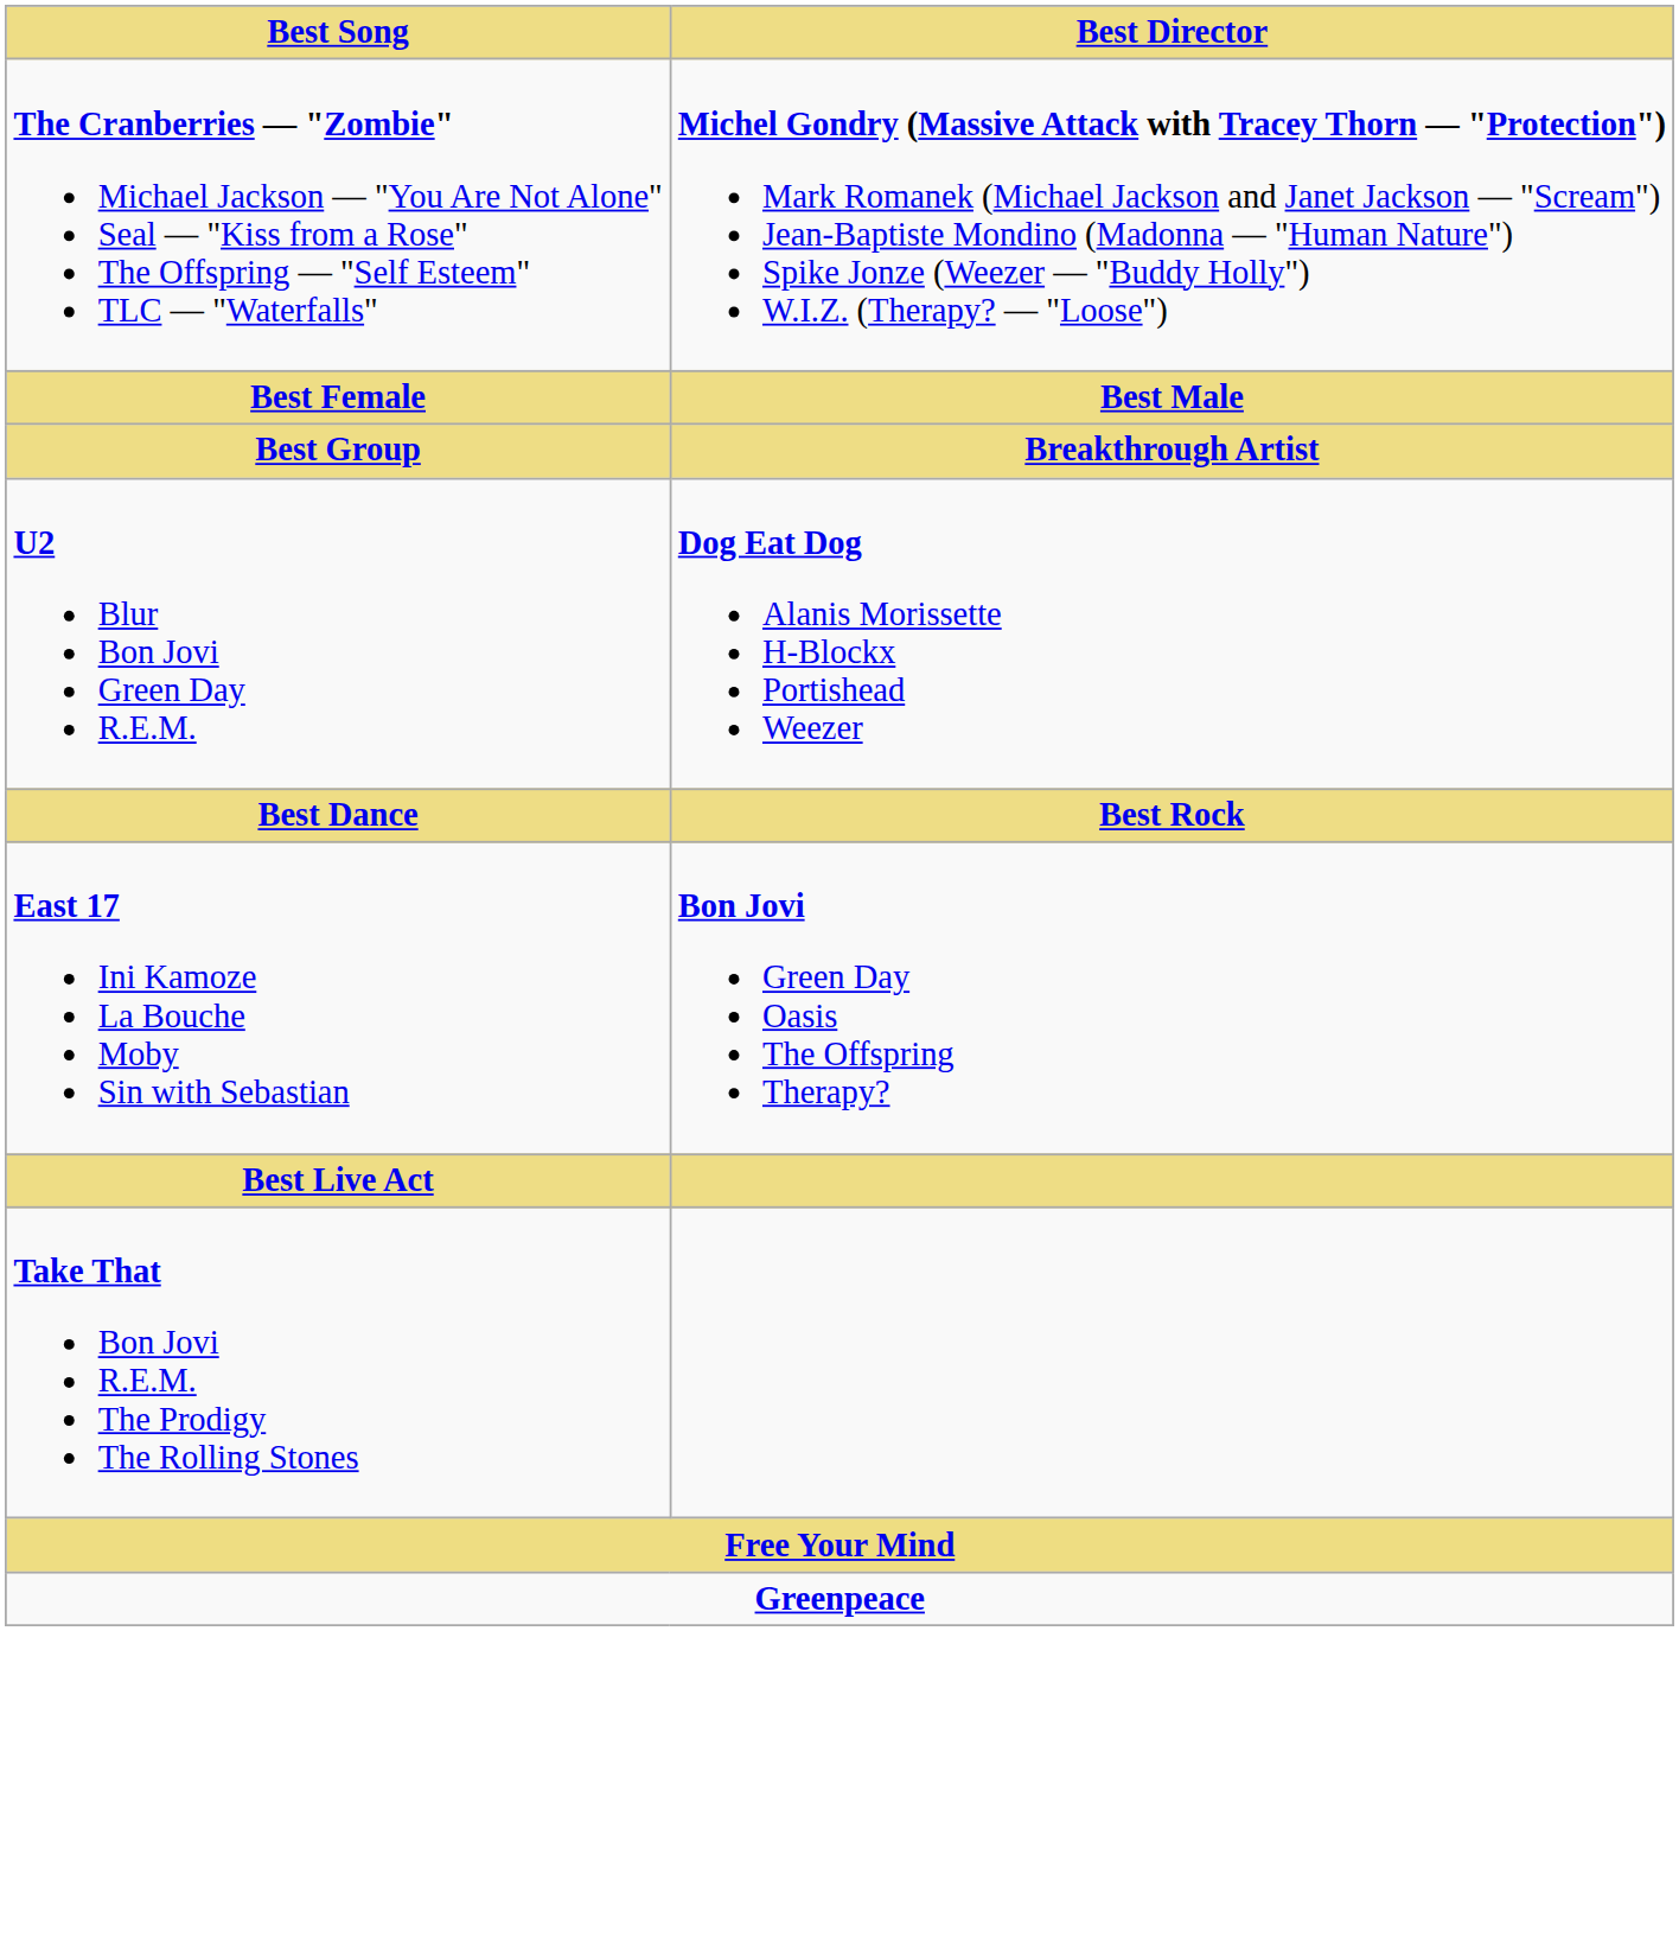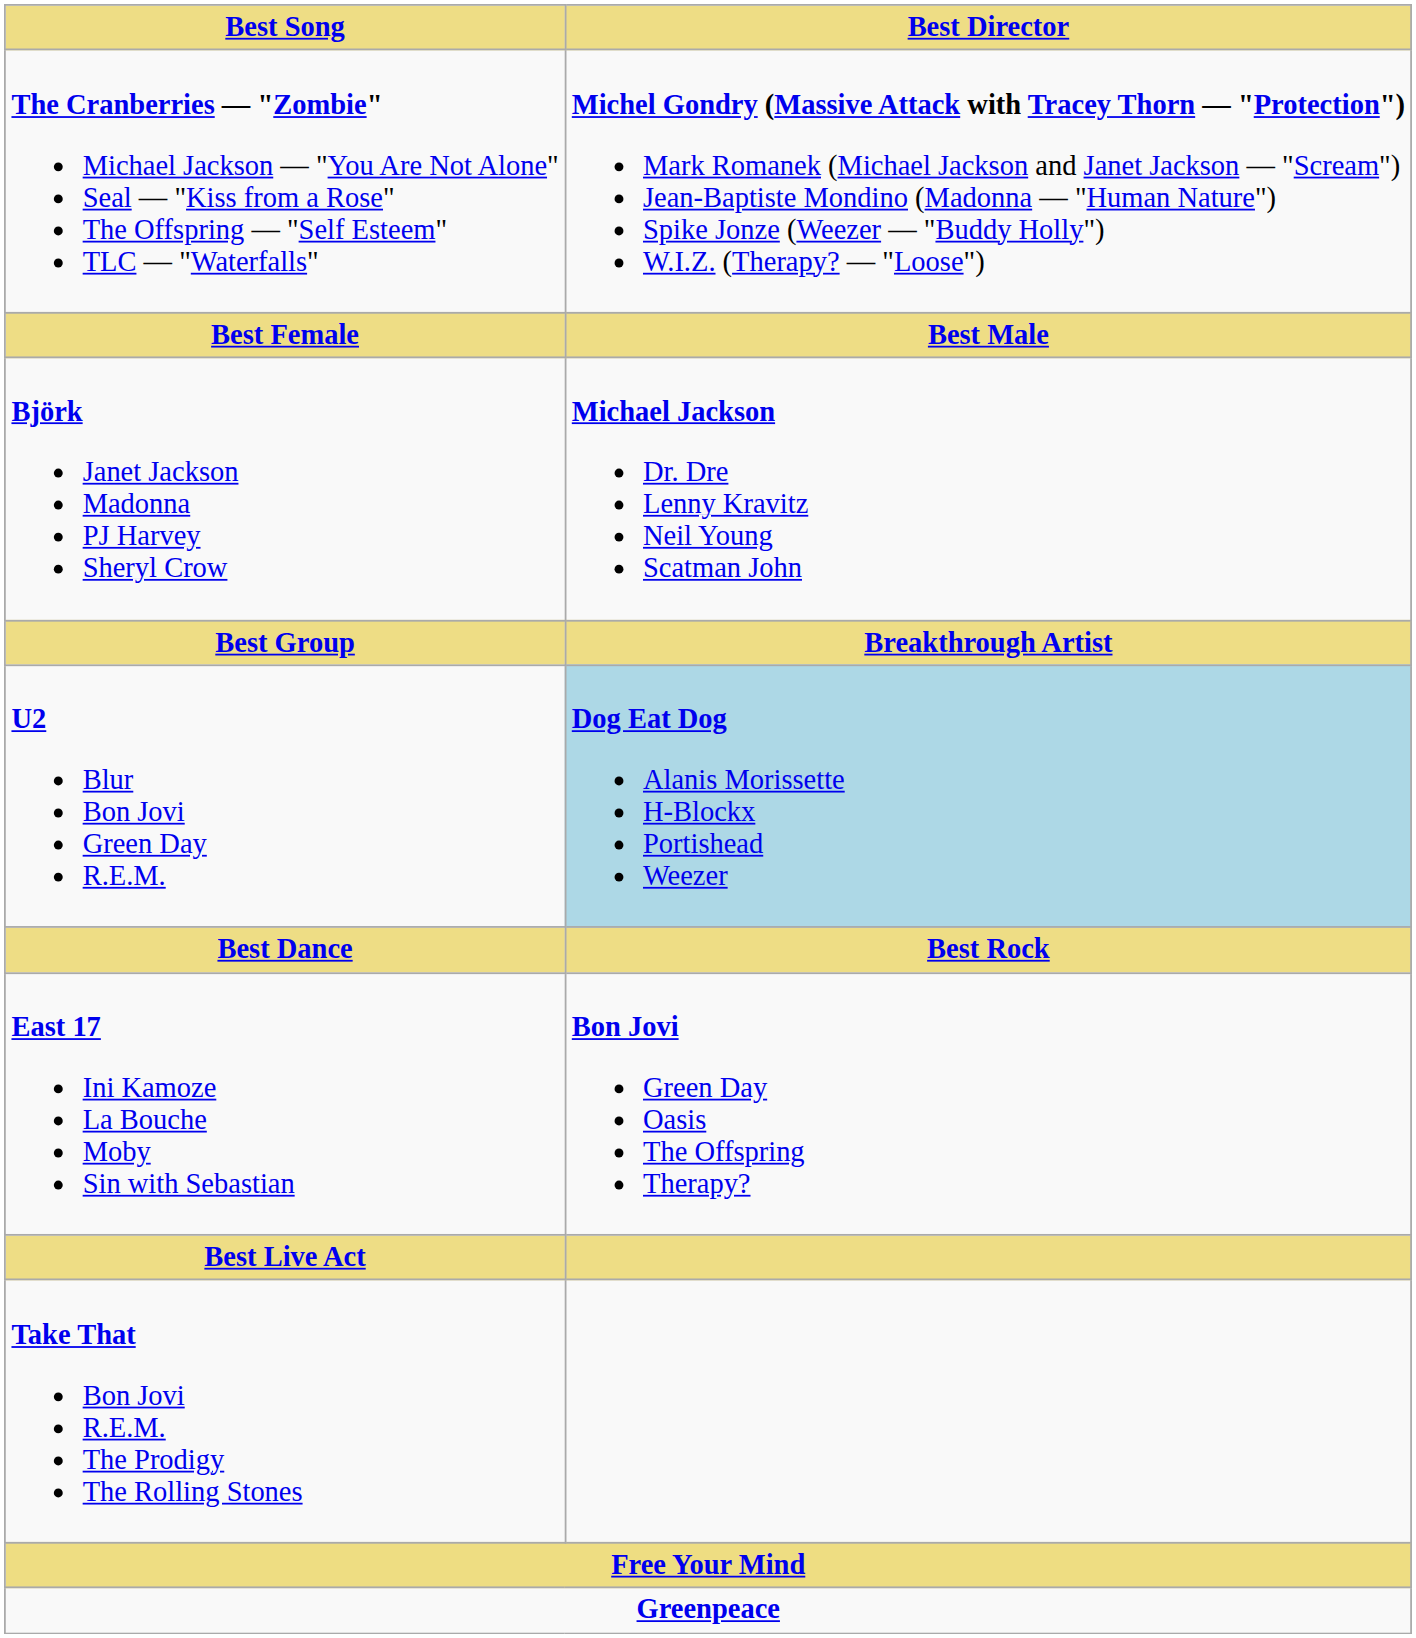+ row: Björk Janet Jackson Madonna PJ Harvey Sheryl Crow | Michael Jackson Dr. Dre Lenny Kravitz Neil Young Scatman John
U2 Blur Bon Jovi Green Day R.E.M. | Best Director: no background -> lightblue background
